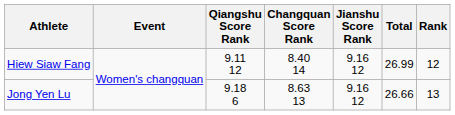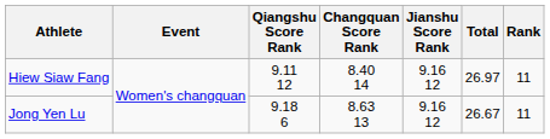Hiew Siaw Fang | Total: 26.99 -> 26.97
Hiew Siaw Fang | Rank: 12 -> 11
Jong Yen Lu | Total: 26.66 -> 26.67
Jong Yen Lu | Rank: 13 -> 11
